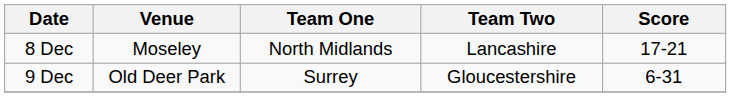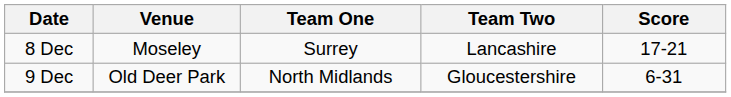8 Dec | Team One: North Midlands -> Surrey
9 Dec | Team One: Surrey -> North Midlands
